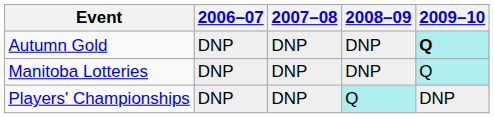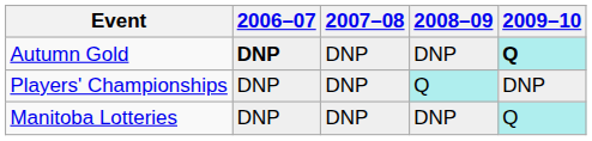Autumn Gold | 2006–07: normal -> bold
rows swapped: Manitoba Lotteries <-> Players' Championships
